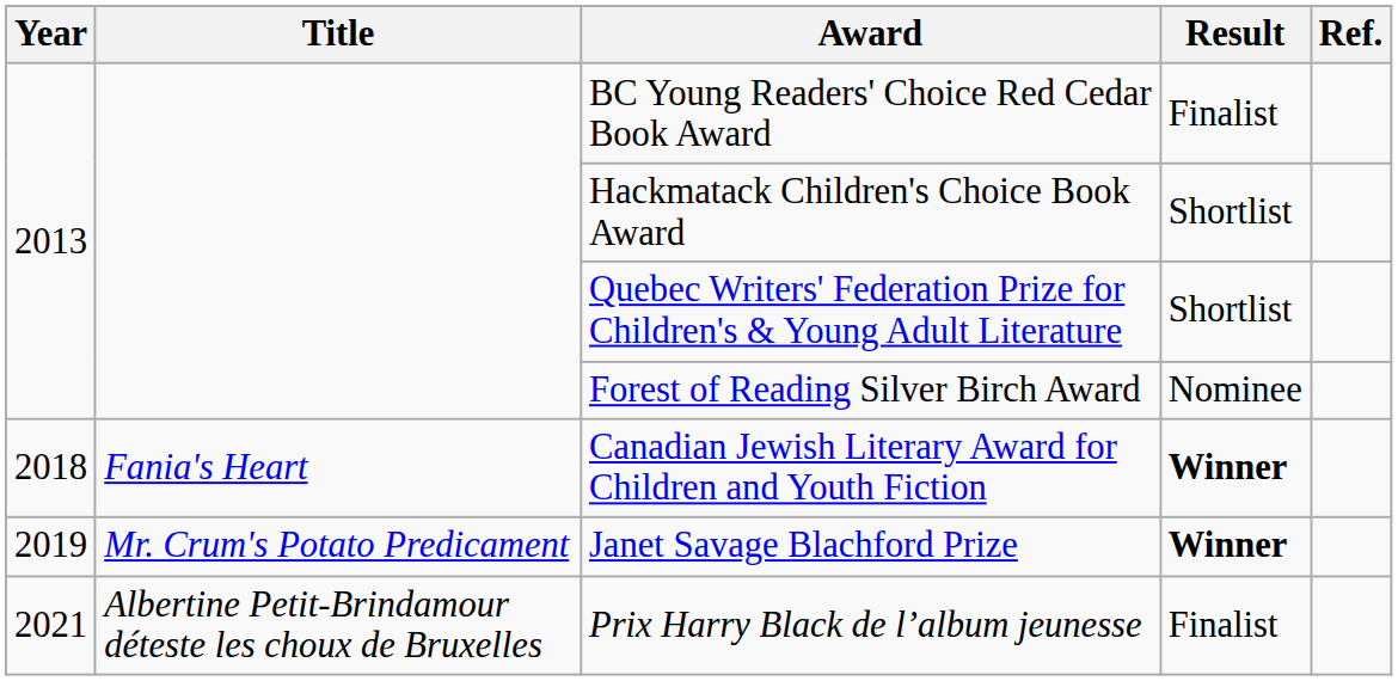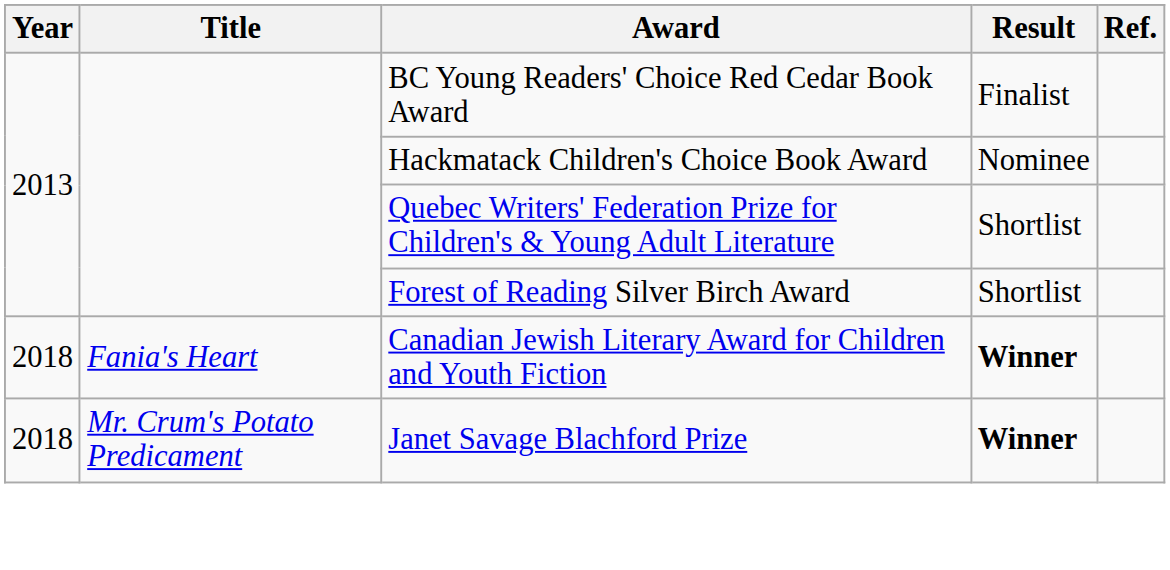Hackmatack Children's Choice Book Award | Result: Shortlist -> Nominee
Forest of Reading Silver Birch Award | Result: Nominee -> Shortlist
Janet Savage Blachford Prize | Year: 2019 -> 2018
- row: 2021 | Albertine Petit-Brindamour déteste les choux de Bruxelles | Prix Harry Black de l’album jeunesse | Finalist
